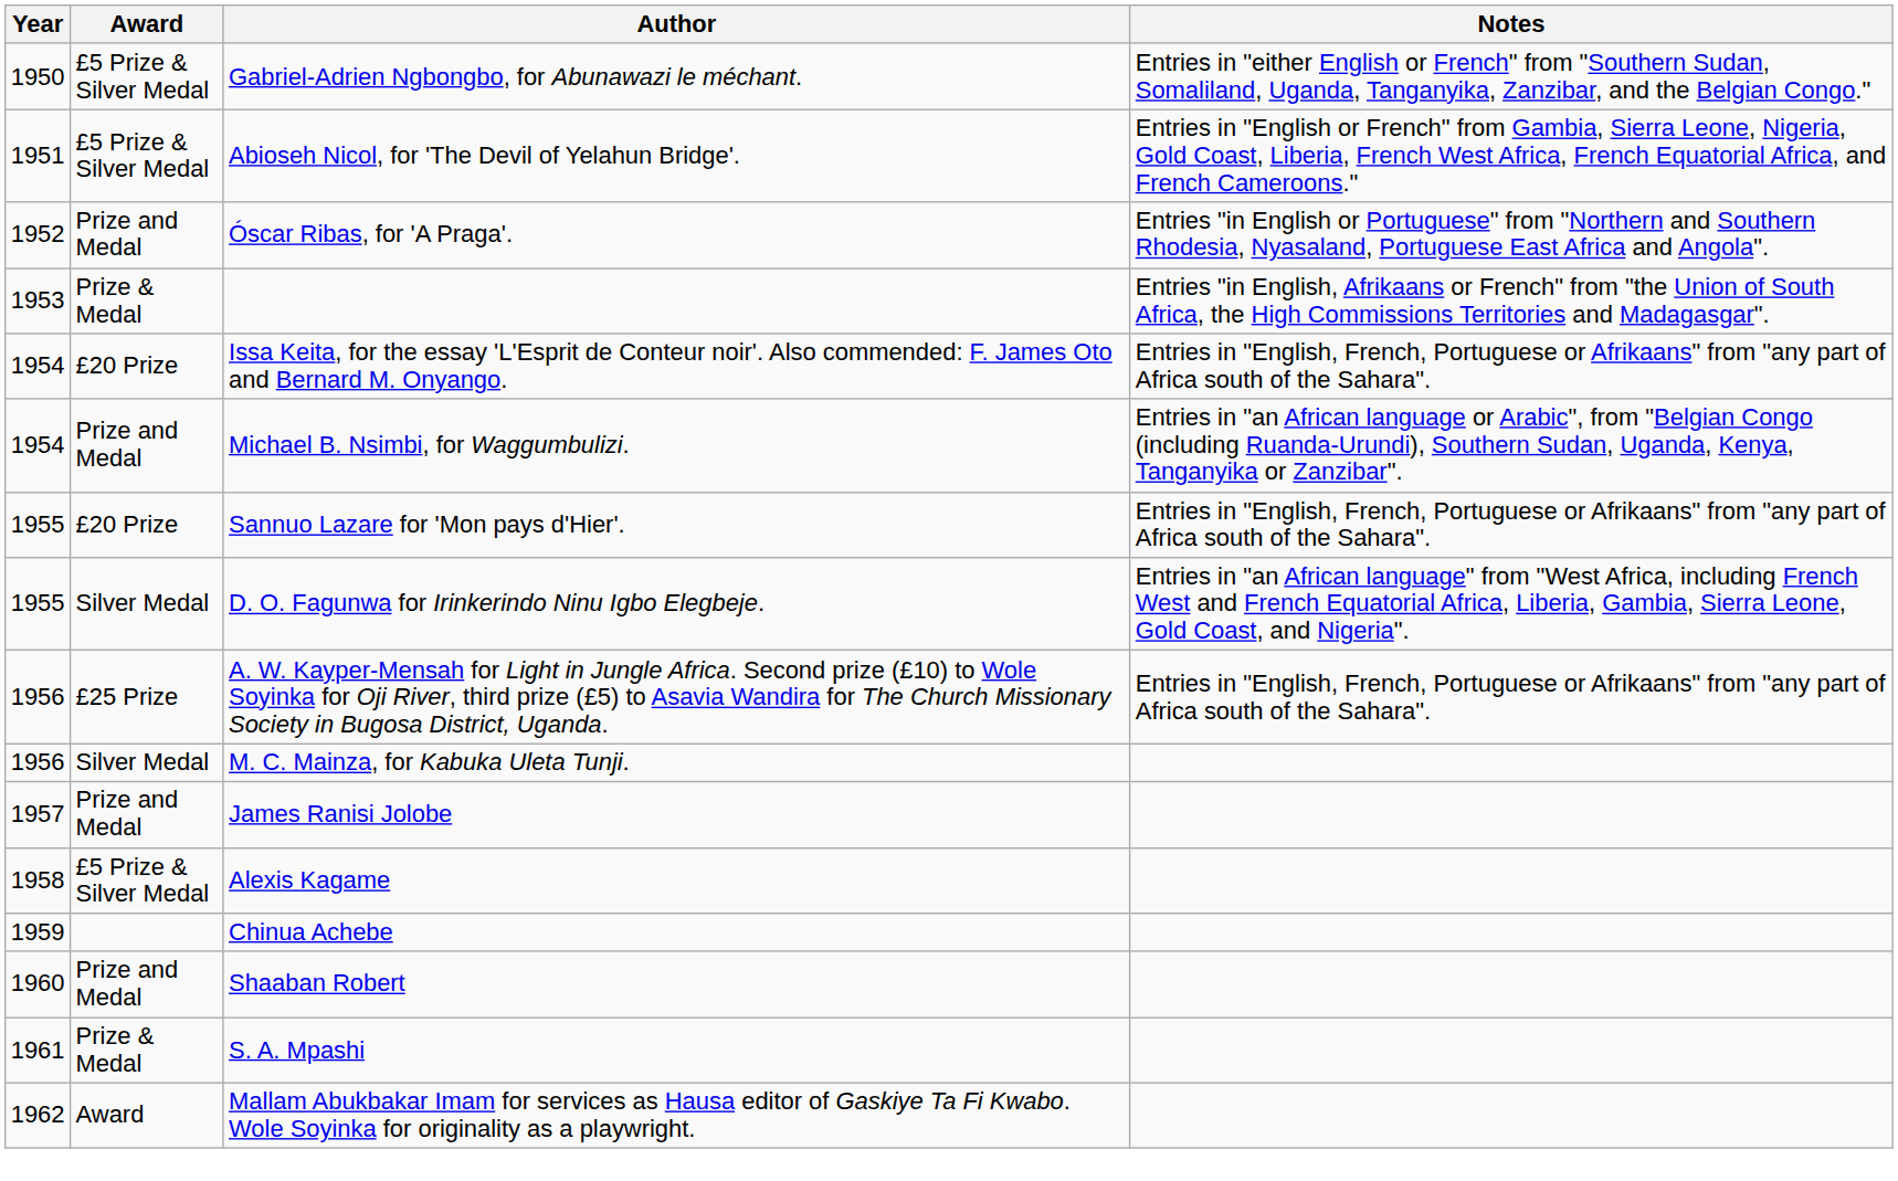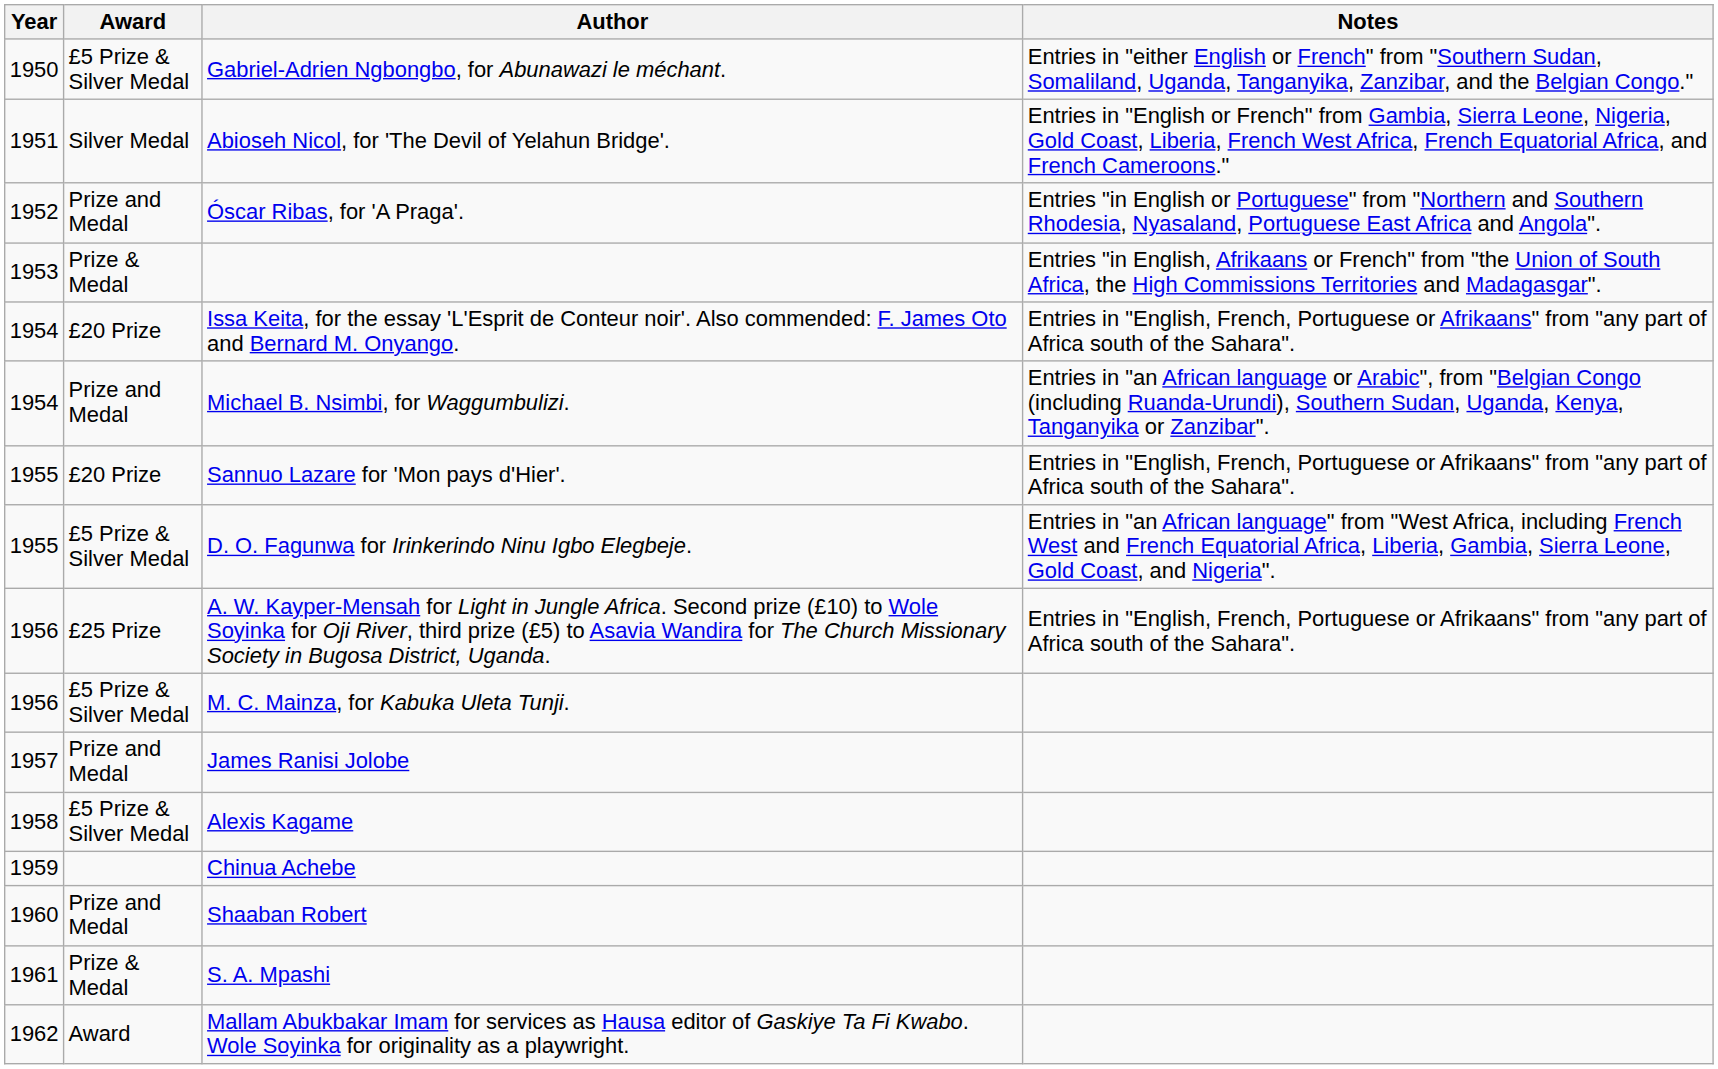Abioseh Nicol, for 'The Devil of Yelahun Bridge'. | Award: £5 Prize & Silver Medal -> Silver Medal
D. O. Fagunwa for Irinkerindo Ninu Igbo Elegbeje. | Award: Silver Medal -> £5 Prize & Silver Medal
M. C. Mainza, for Kabuka Uleta Tunji. | Award: Silver Medal -> £5 Prize & Silver Medal
